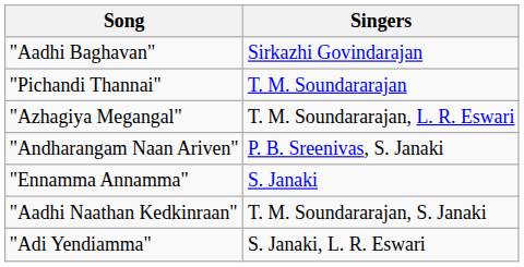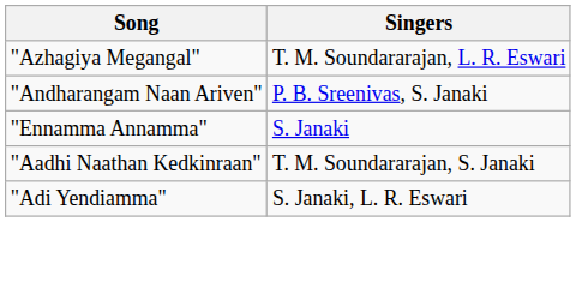- row: "Aadhi Baghavan" | Sirkazhi Govindarajan
- row: "Pichandi Thannai" | T. M. Soundararajan
